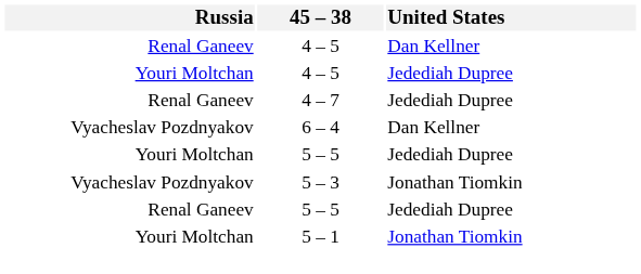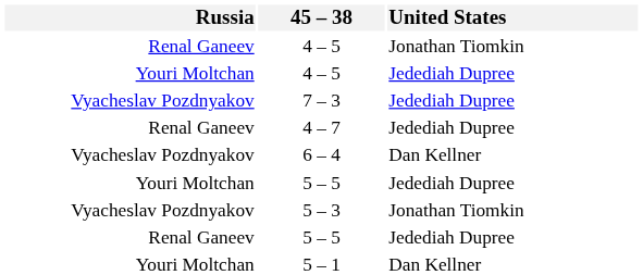Renal Ganeev / 4 – 5 | United States: Dan Kellner -> Jonathan Tiomkin
+ row: Vyacheslav Pozdnyakov | 7 – 3 | Jedediah Dupree
5 – 1 | United States: Jonathan Tiomkin -> Dan Kellner
